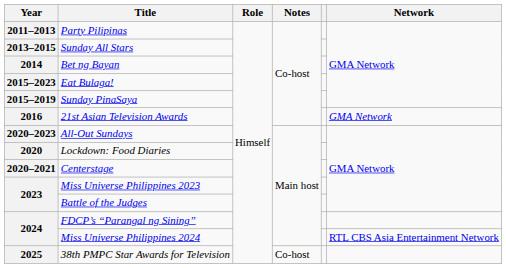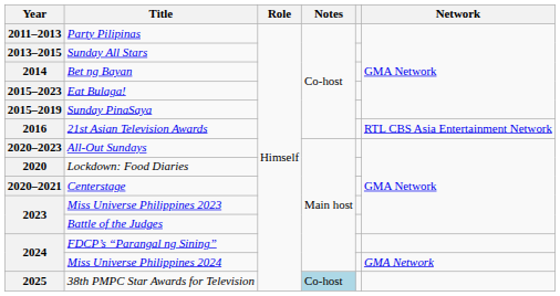21st Asian Television Awards | Network: GMA Network -> RTL CBS Asia Entertainment Network
Miss Universe Philippines 2024 | Network: RTL CBS Asia Entertainment Network -> GMA Network
38th PMPC Star Awards for Television | Notes: no background -> lightblue background
